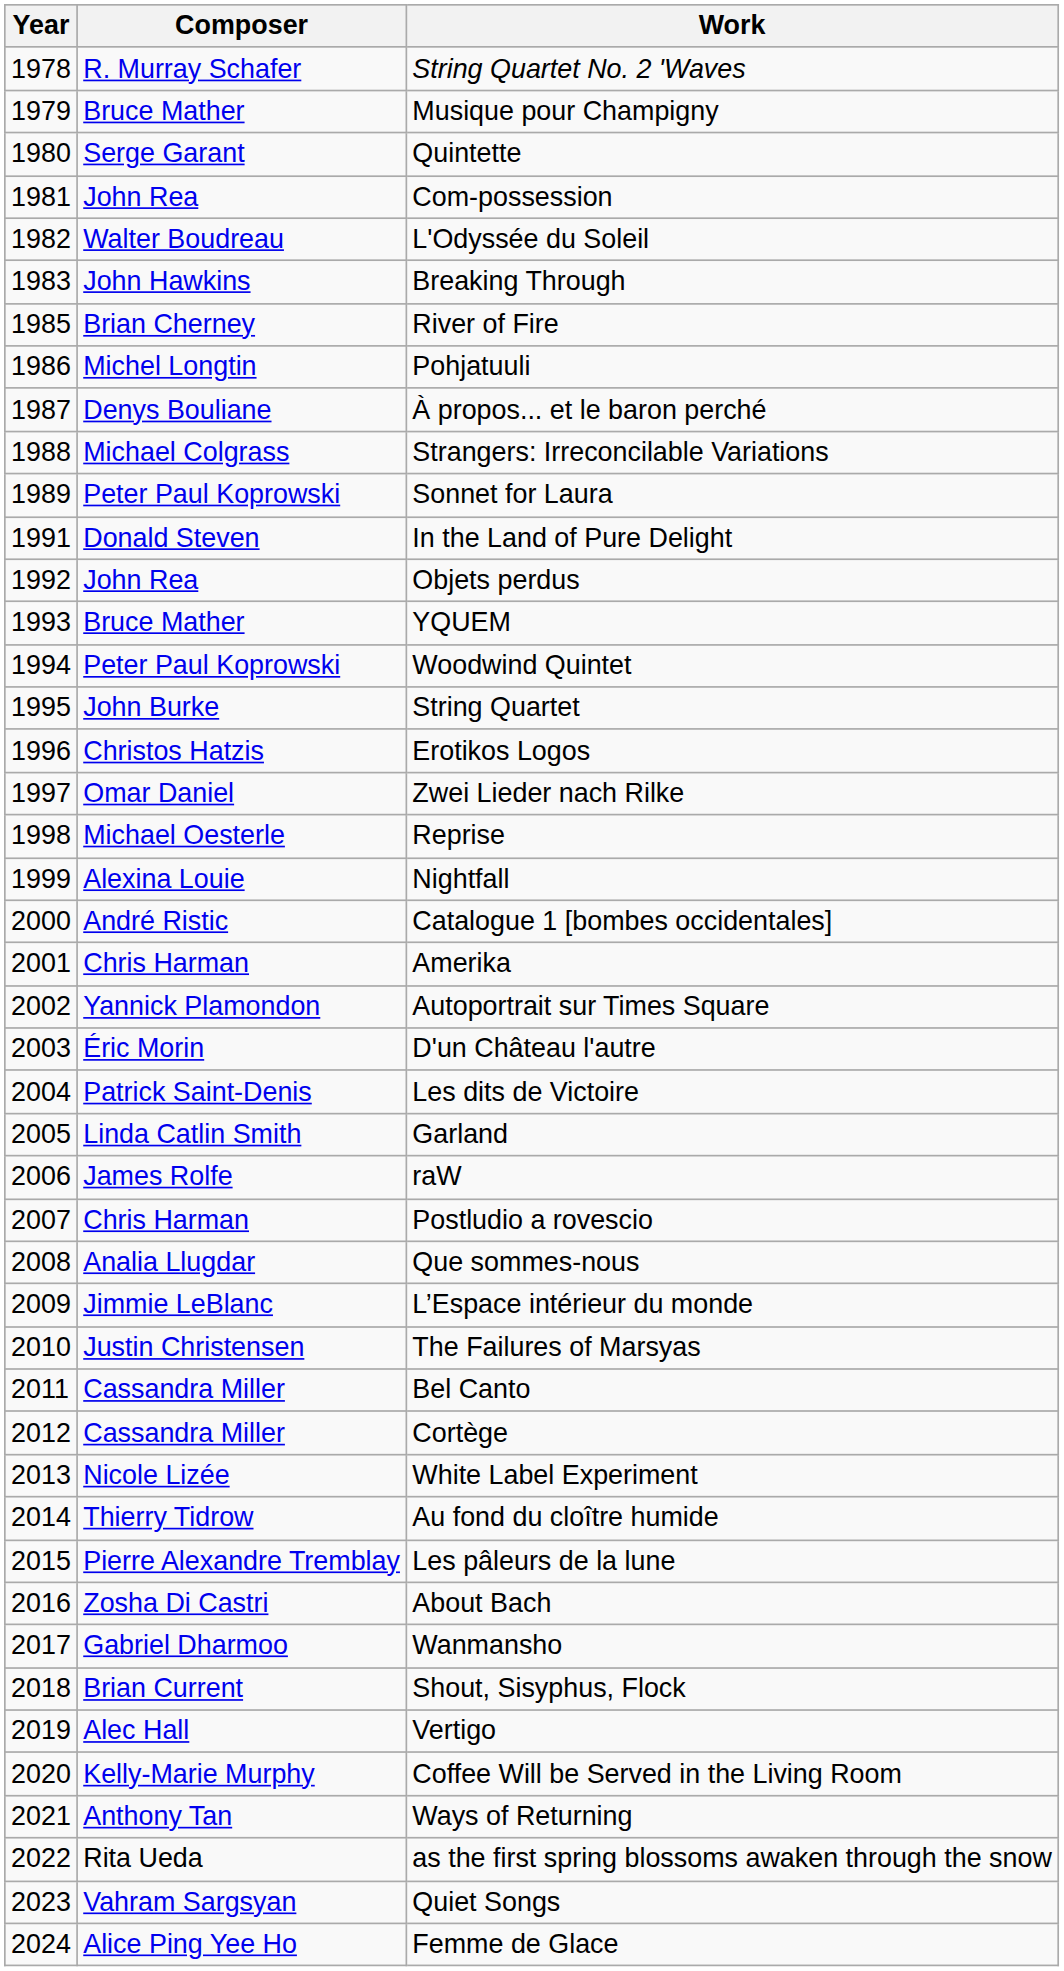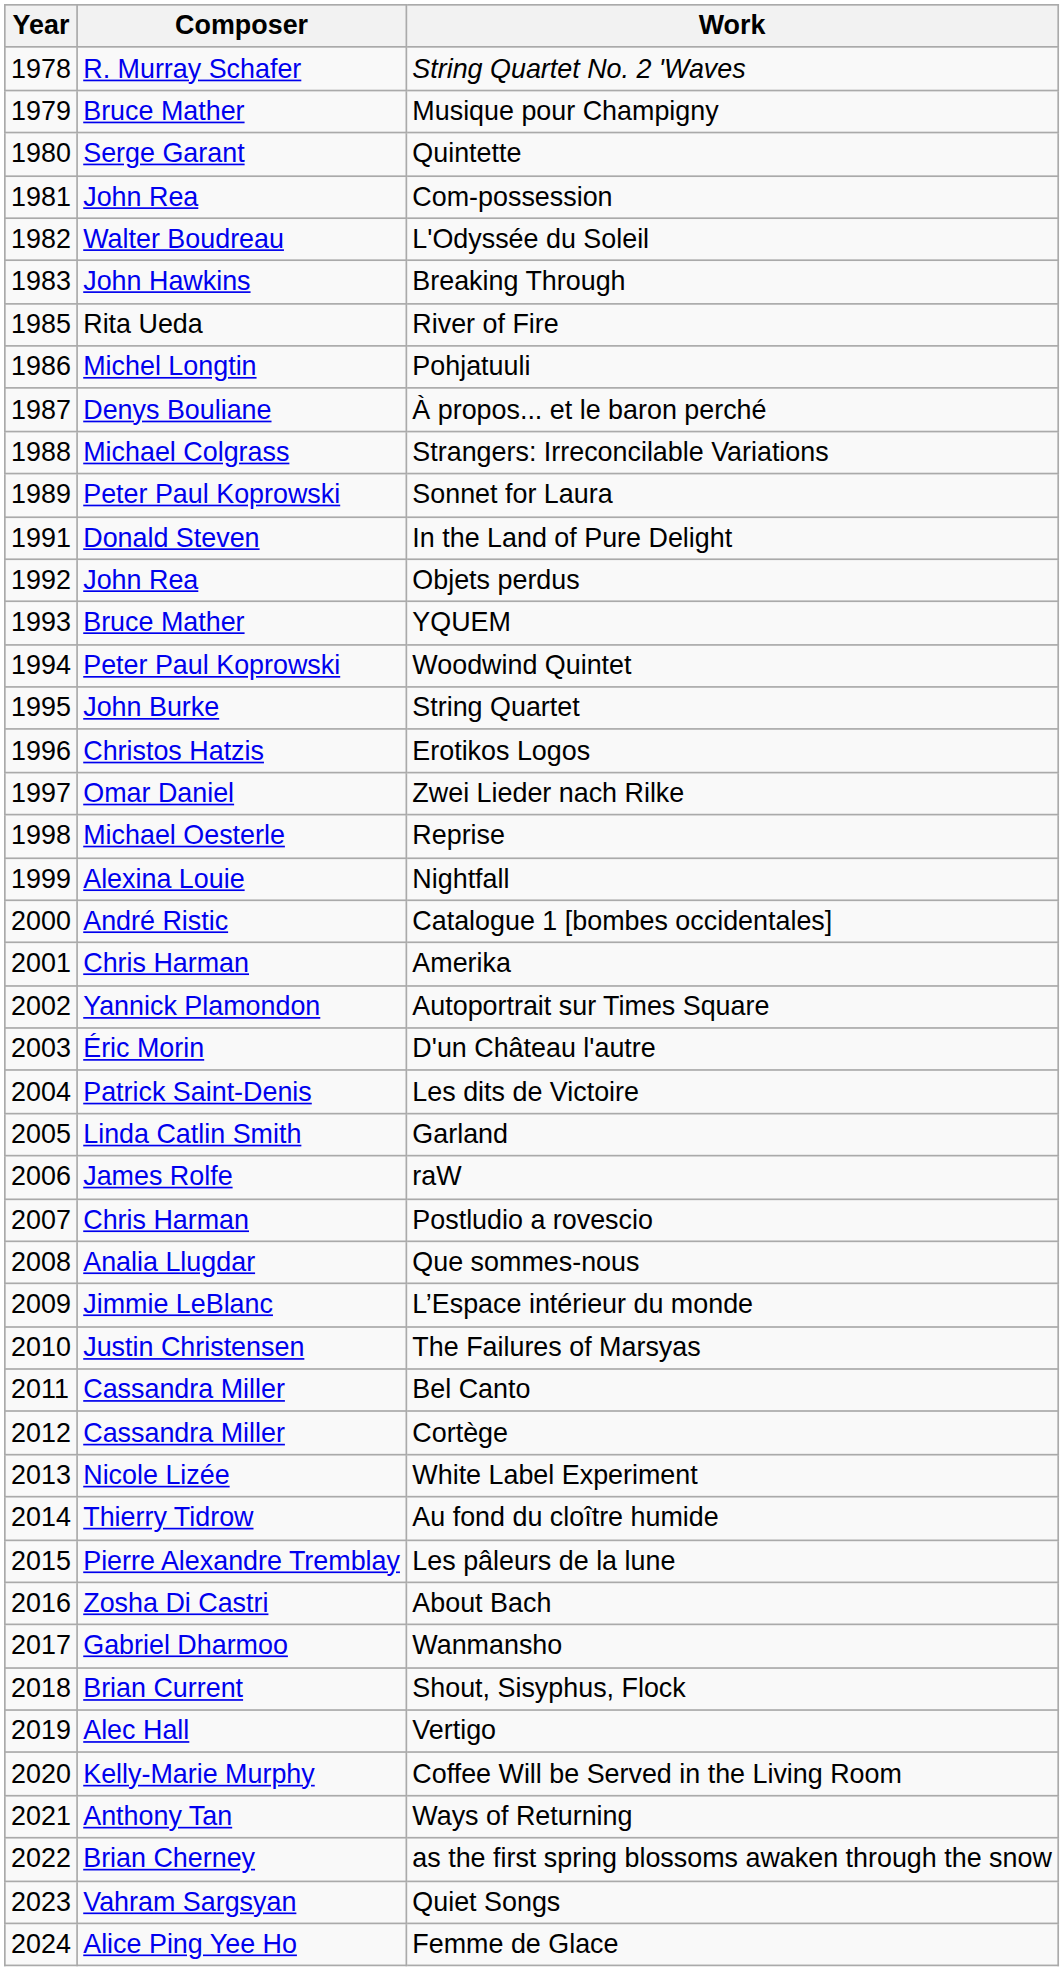River of Fire | Composer: Brian Cherney -> Rita Ueda
as the first spring blossoms awaken through the snow | Composer: Rita Ueda -> Brian Cherney
